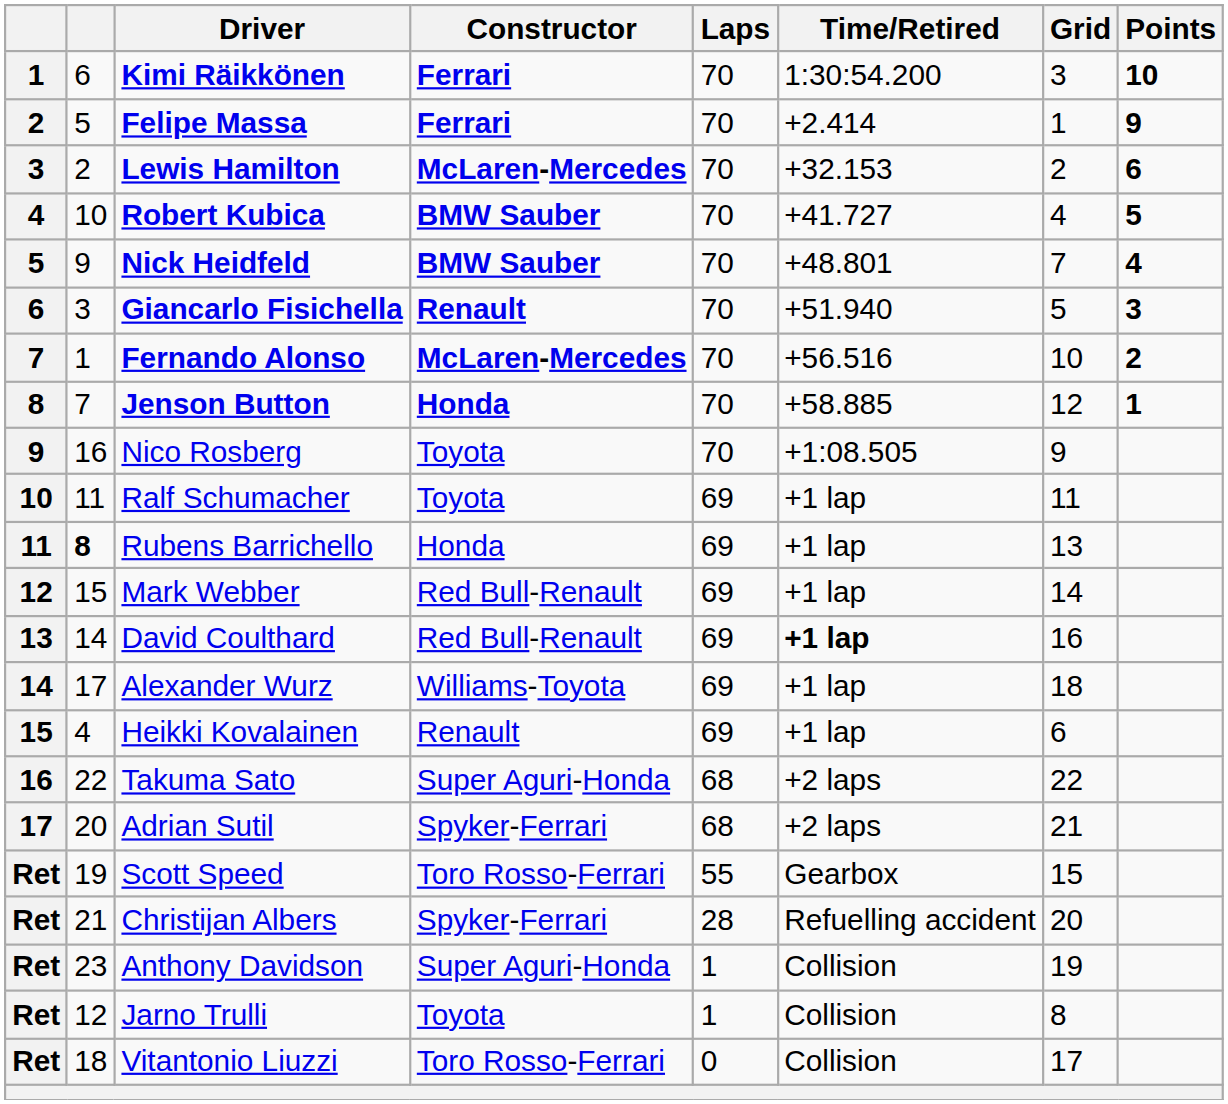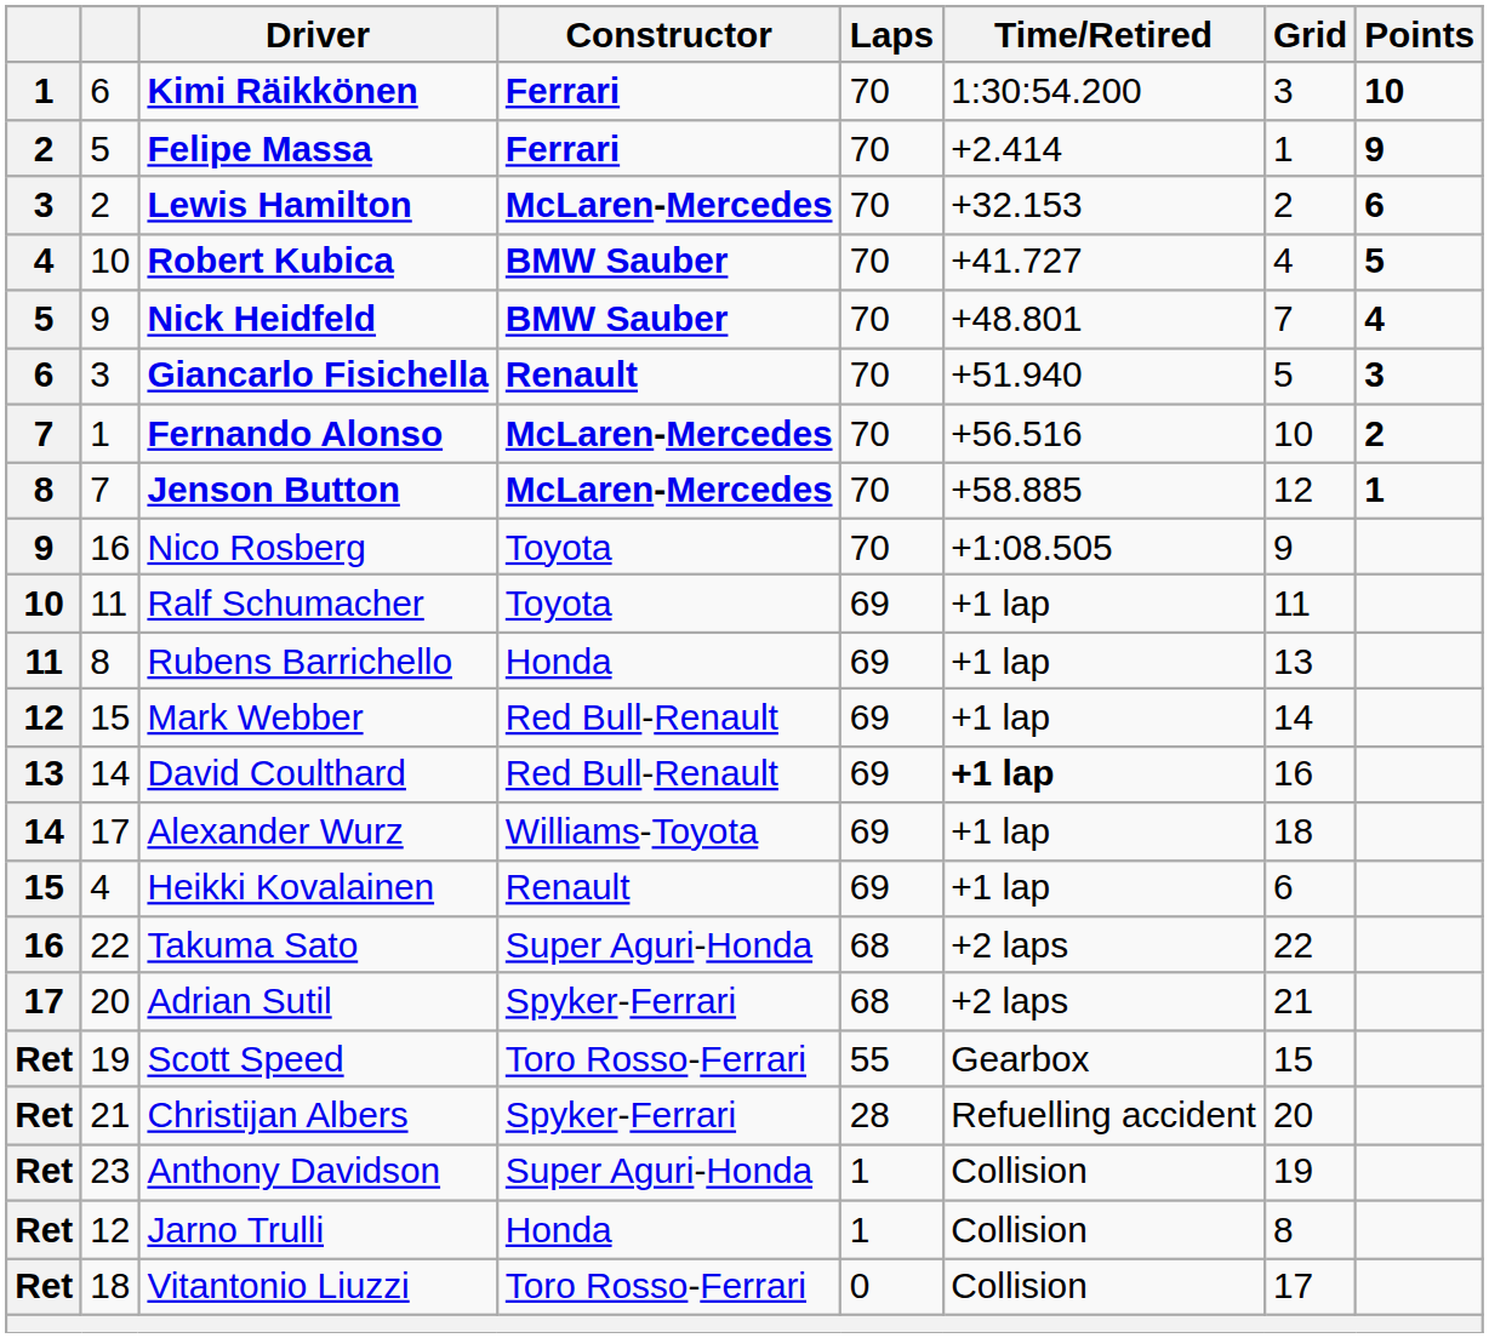Jenson Button | Constructor: Honda -> McLaren-Mercedes
Rubens Barrichello | column 2: bold -> normal
Jarno Trulli | Constructor: Toyota -> Honda
